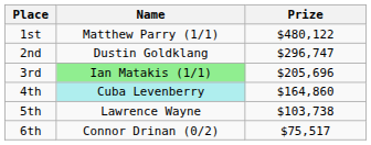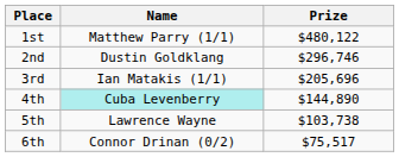2nd | Prize: $296,747 -> $296,746
3rd | Name: lightgreen background -> no background
4th | Prize: $164,860 -> $144,890
